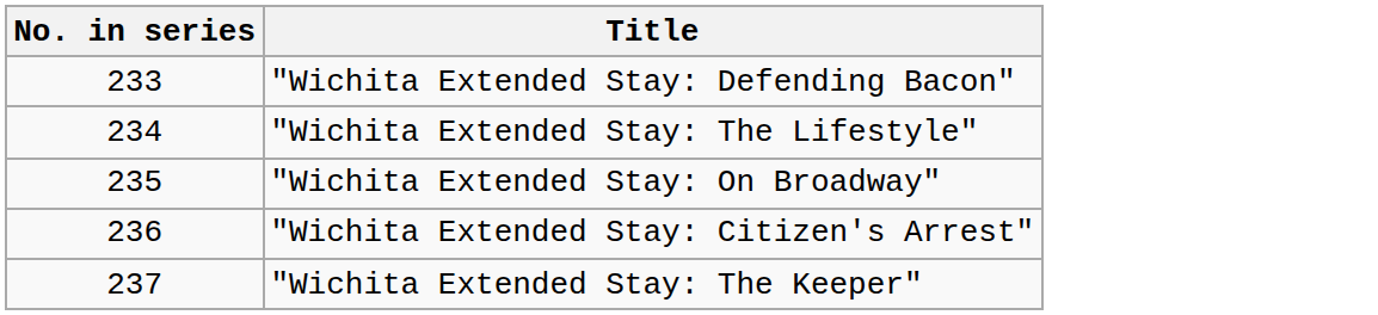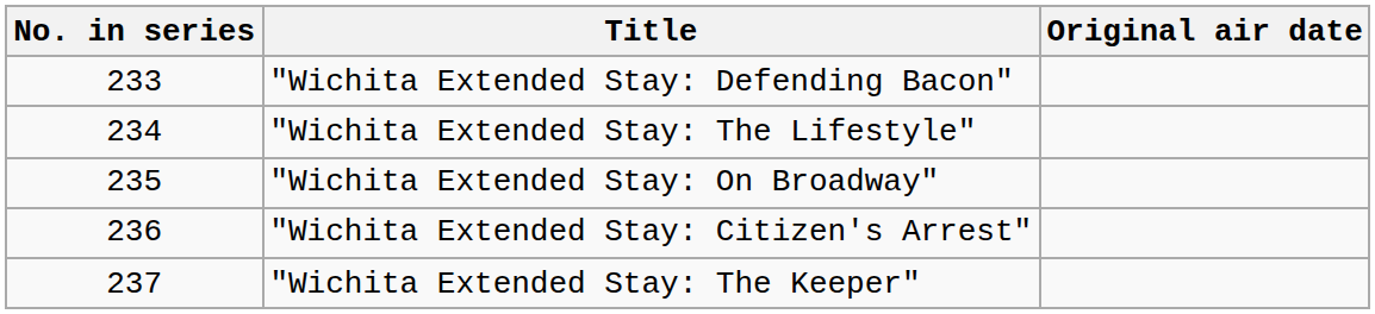+ column: Original air date
